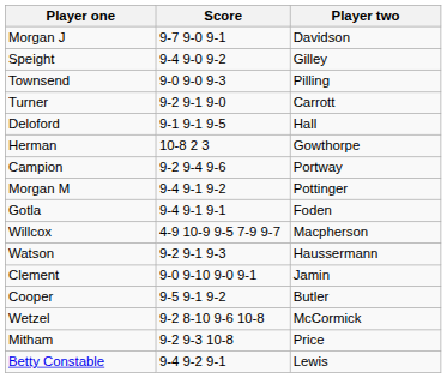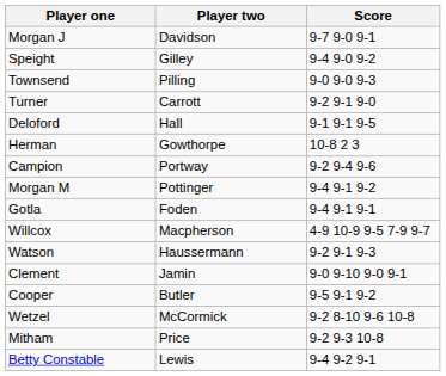columns swapped: Player two <-> Score
